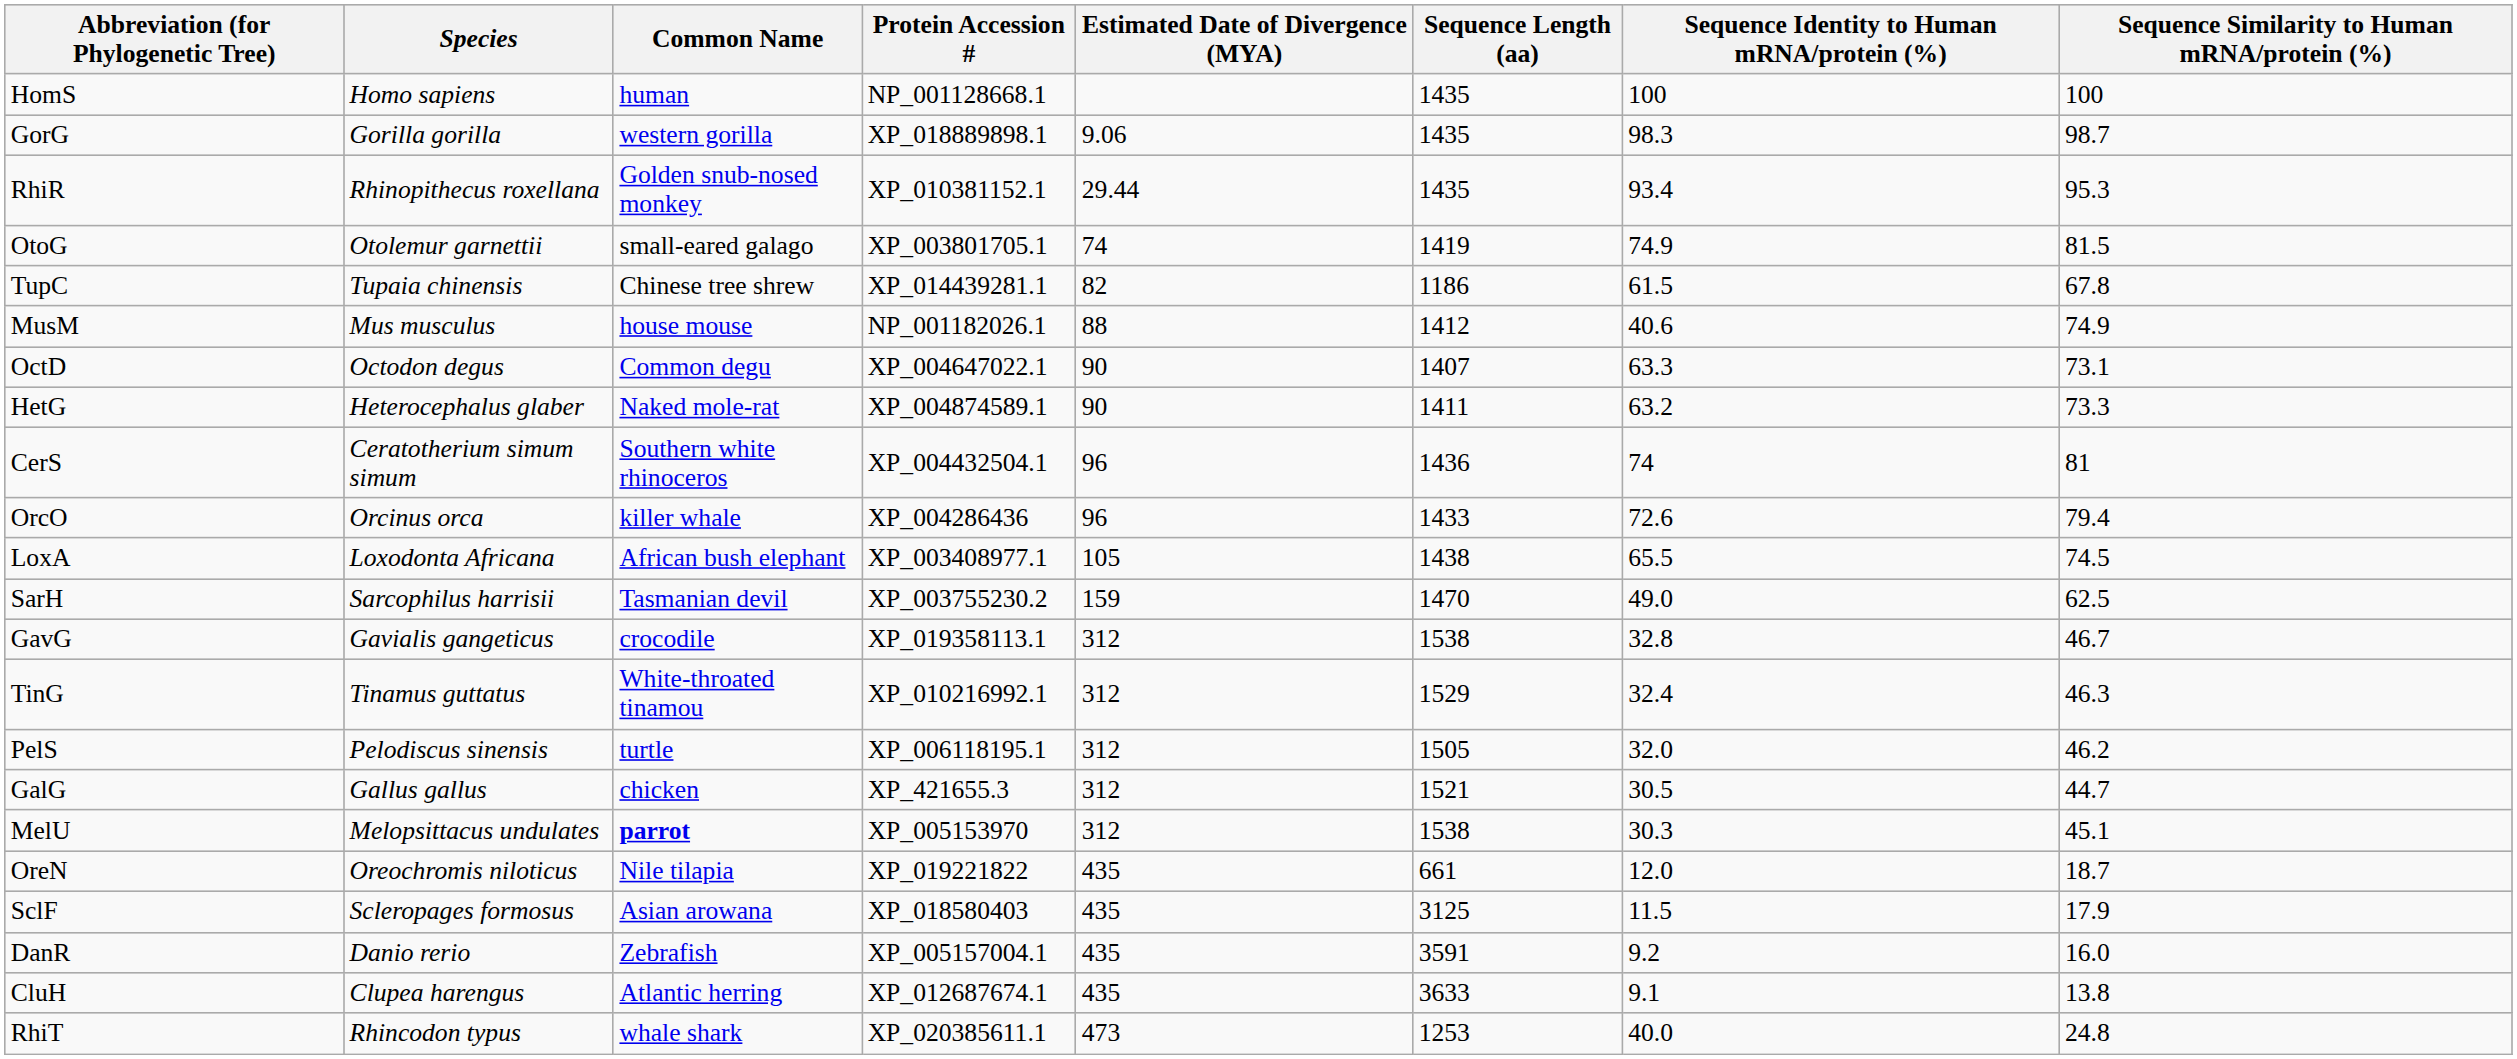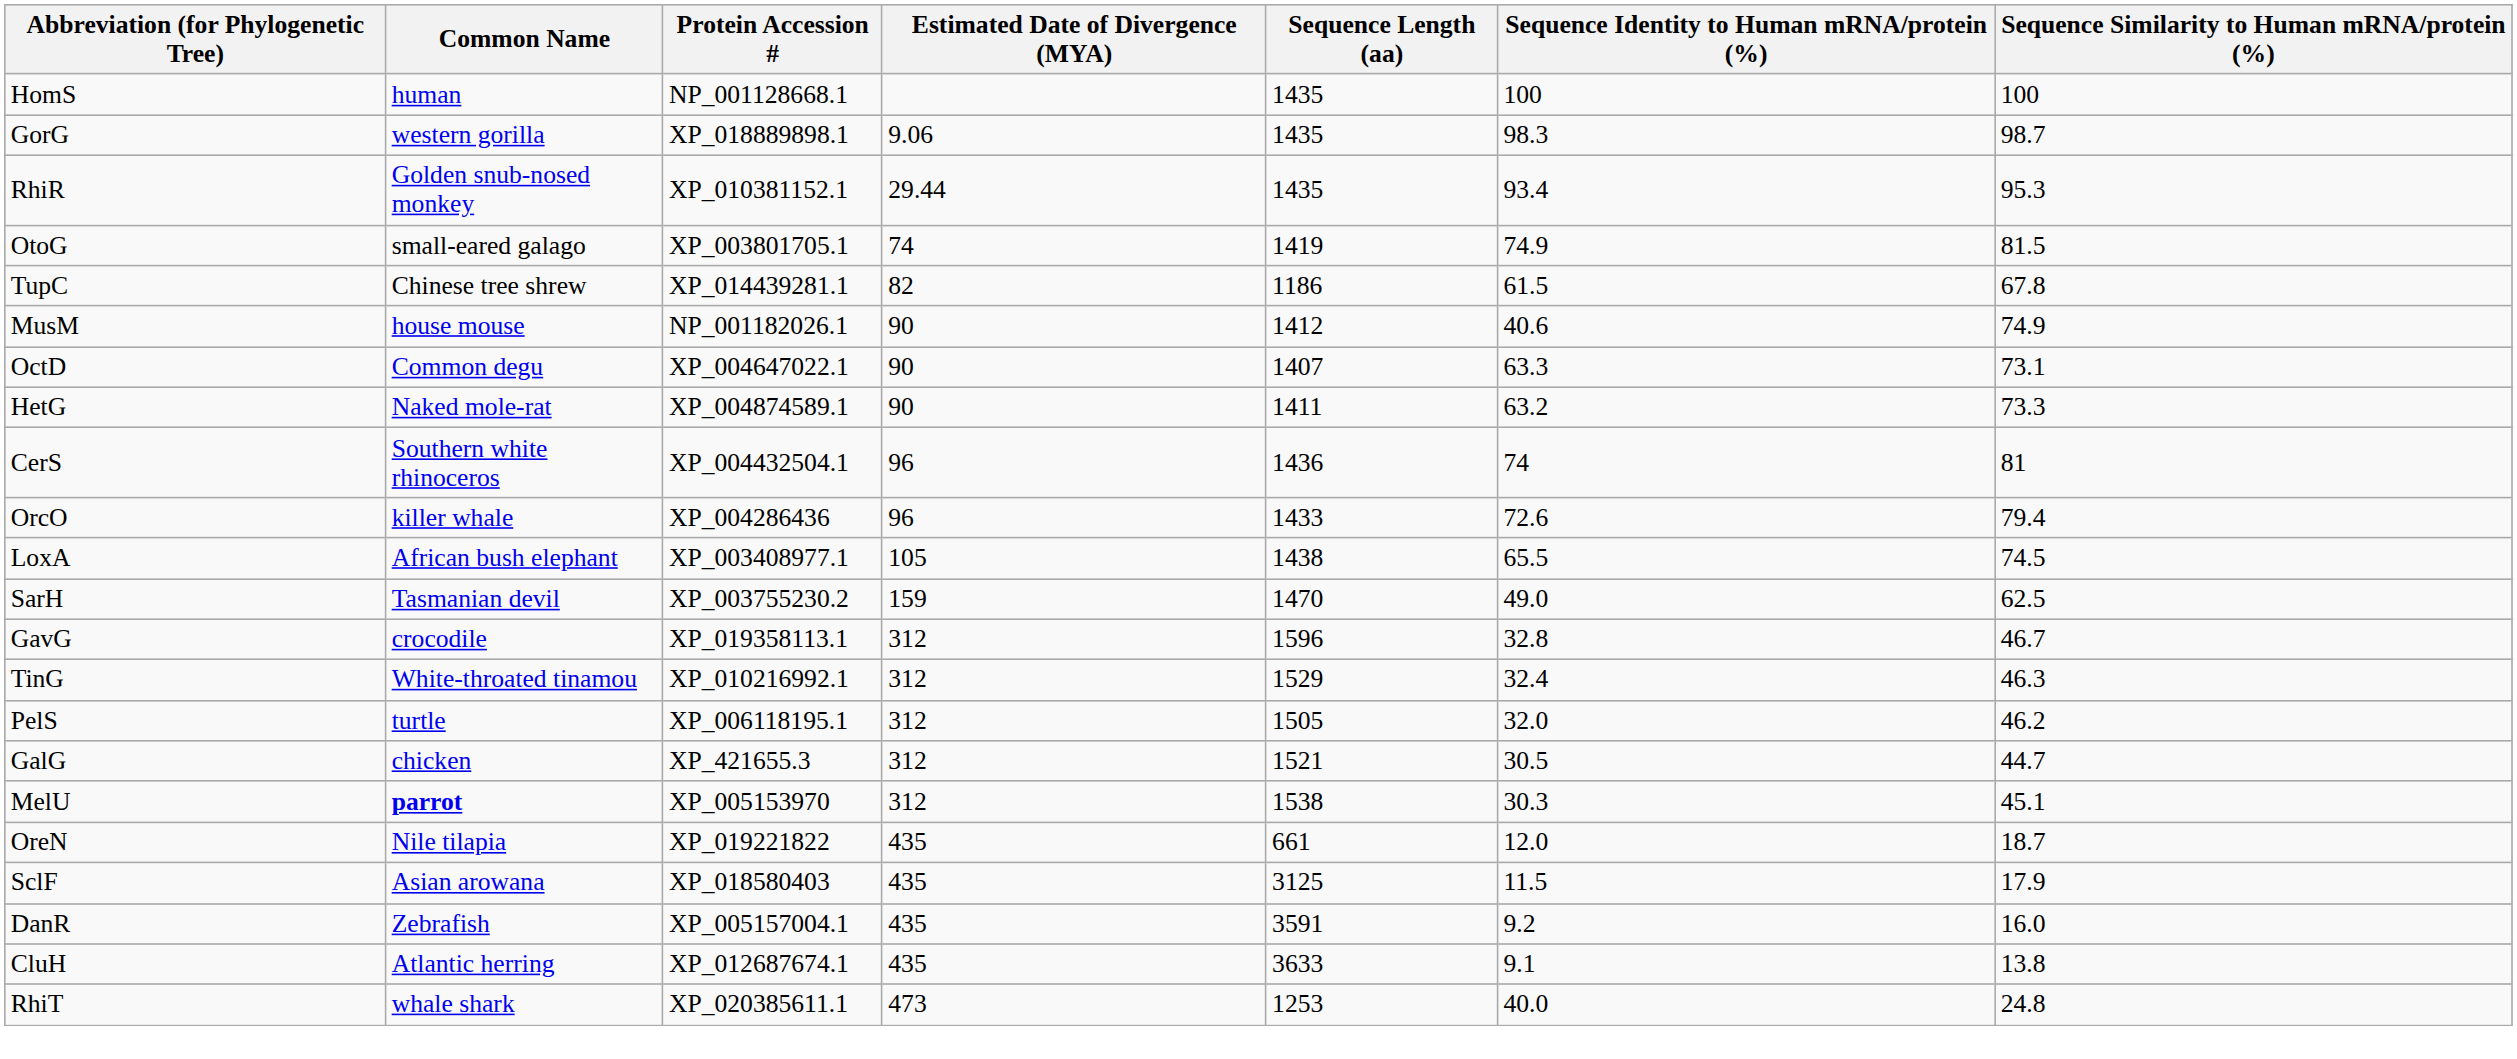- column: Species | Homo sapiens | Gorilla gorilla | Rhinopithecus roxellana | Otolemur garnettii | Tupaia chinensis | Mus musculus | Octodon degus | Heterocephalus glaber | Ceratotherium simum simum | Orcinus orca | Loxodonta Africana | Sarcophilus harrisii | Gavialis gangeticus | Tinamus guttatus | Pelodiscus sinensis | Gallus gallus | Melopsittacus undulates | Oreochromis niloticus | Scleropages formosus | Danio rerio | Clupea harengus | Rhincodon typus
MusM | Estimated Date of Divergence (MYA): 88 -> 90
GavG | Sequence Length (aa): 1538 -> 1596
